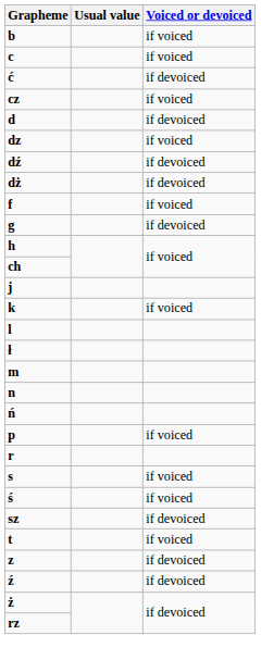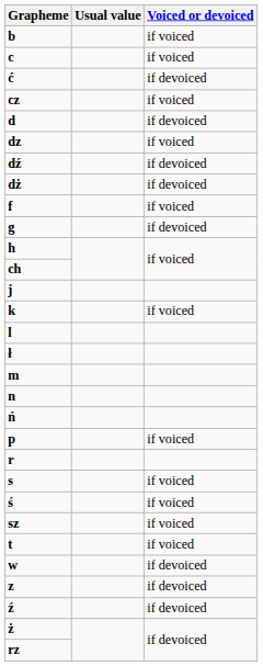sz | Voiced or devoiced: if devoiced -> if voiced
+ row: w | if devoiced
